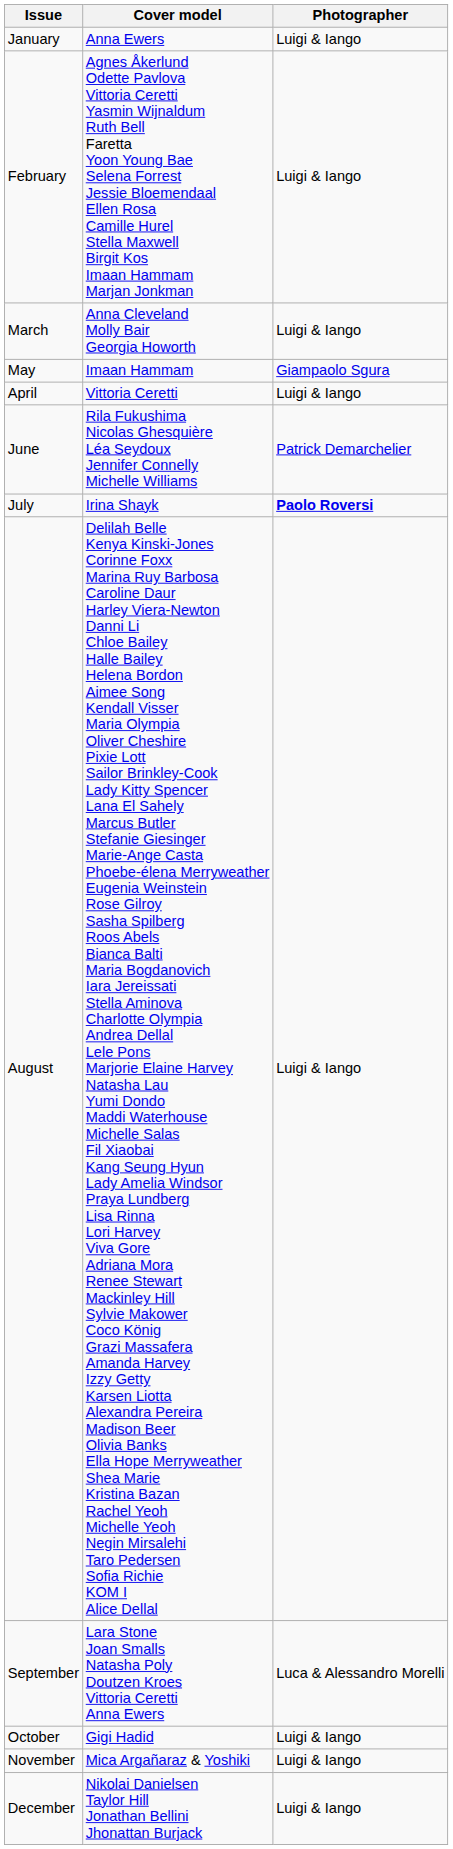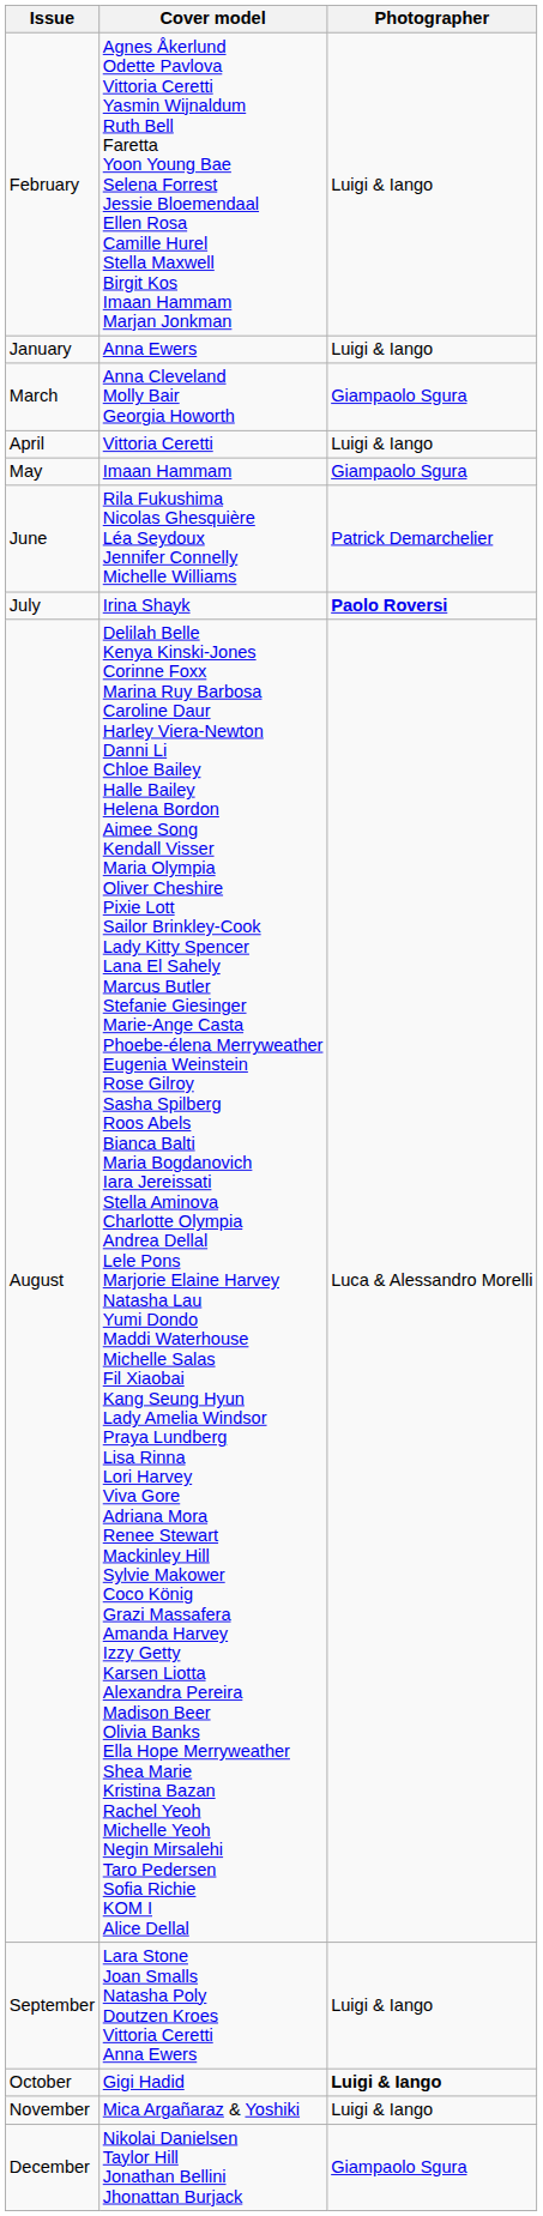rows swapped: January <-> February
March | Photographer: Luigi & Iango -> Giampaolo Sgura
rows swapped: April <-> May
August | Photographer: Luigi & Iango -> Luca & Alessandro Morelli
September | Photographer: Luca & Alessandro Morelli -> Luigi & Iango
October | Photographer: normal -> bold
December | Photographer: Luigi & Iango -> Giampaolo Sgura
